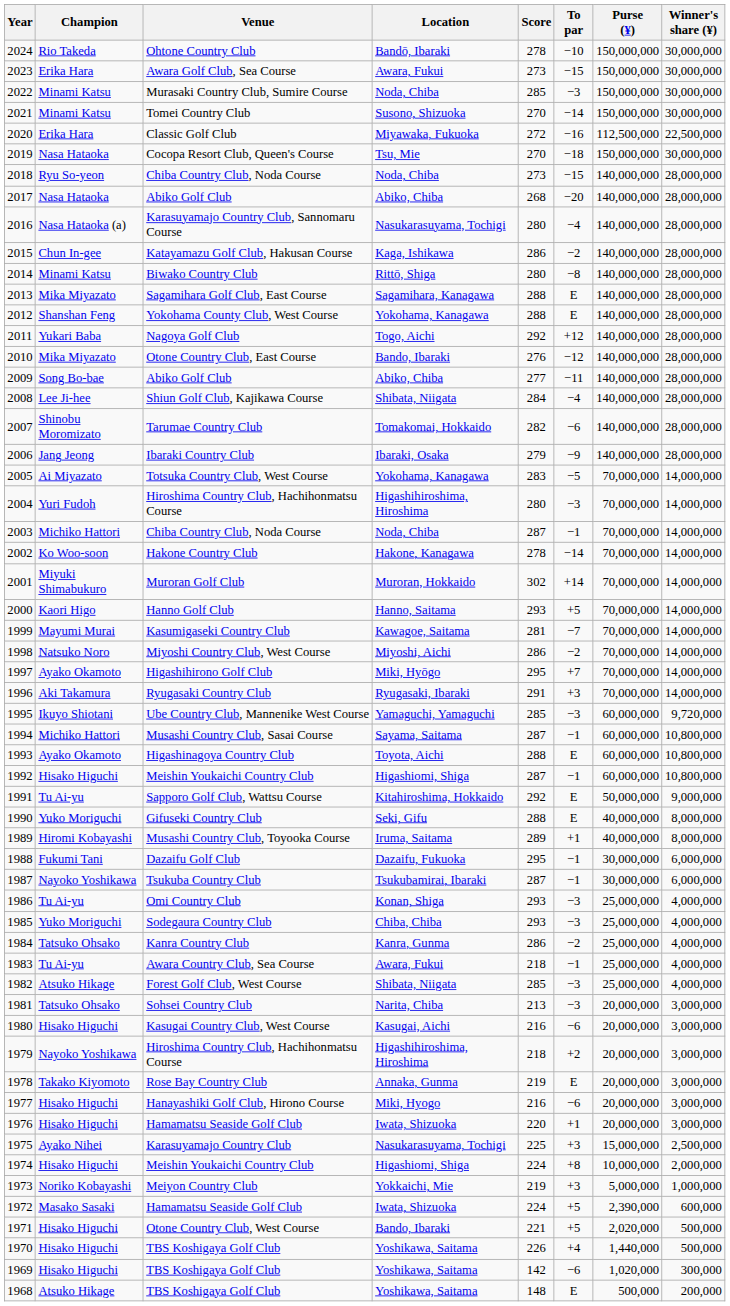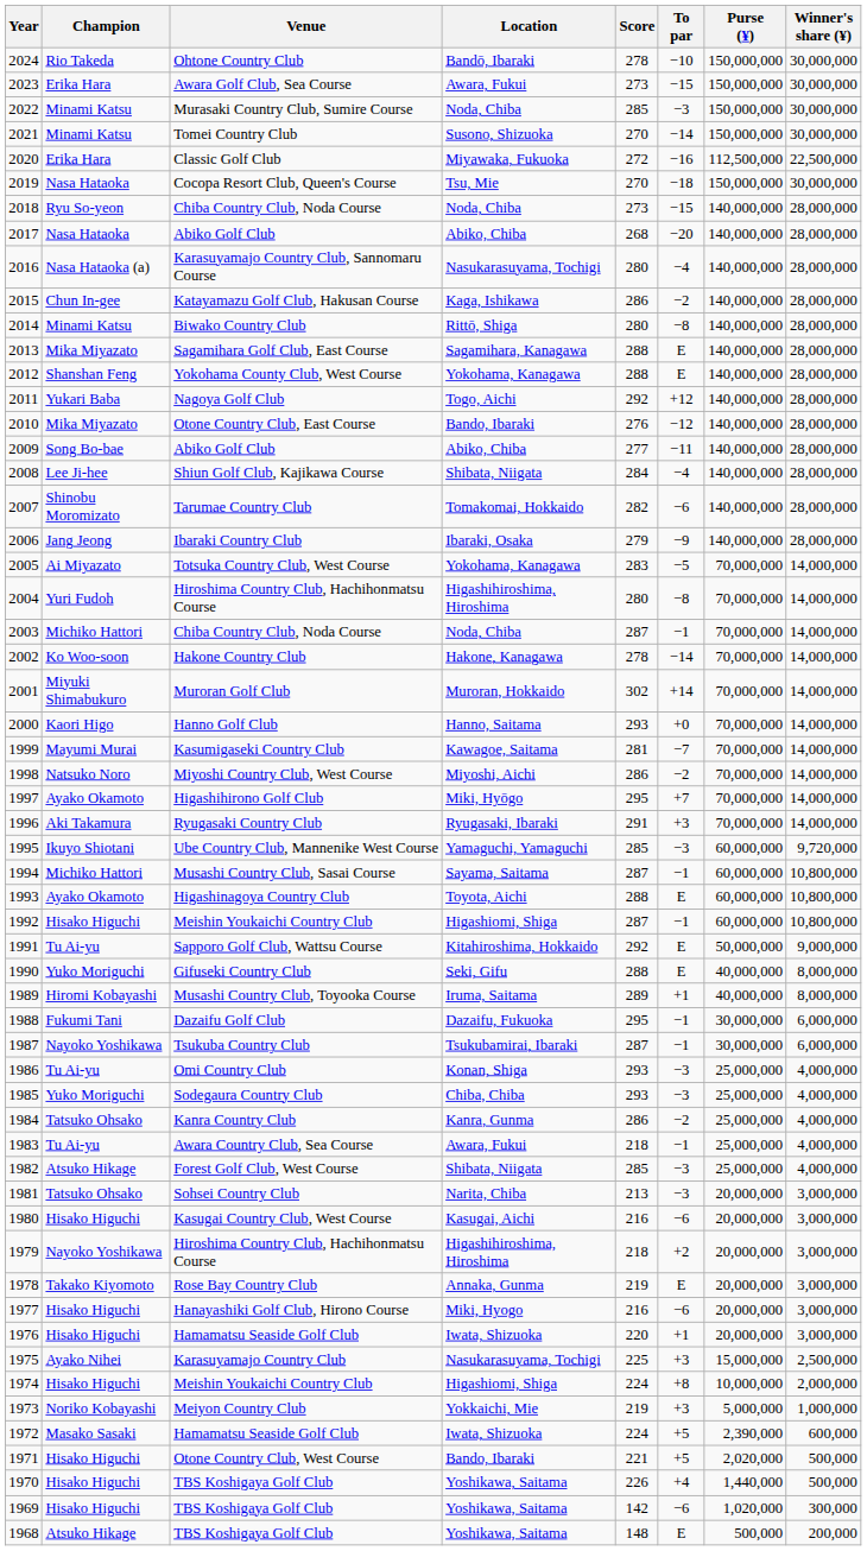2004 | To par: −3 -> −8
2000 | To par: +5 -> +0
